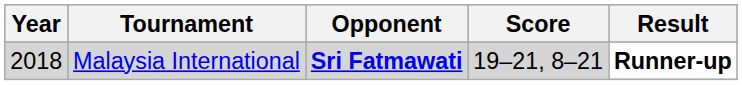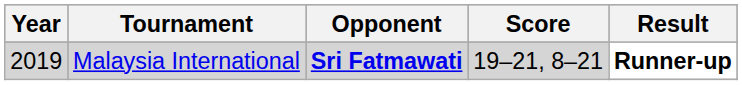Malaysia International | Year: 2018 -> 2019
